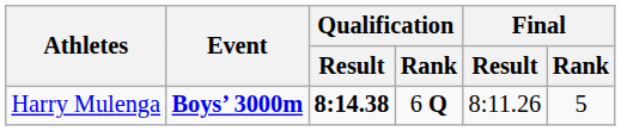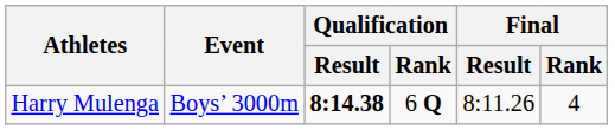Harry Mulenga | Event: bold -> normal
Harry Mulenga | Final / Rank: 5 -> 4
